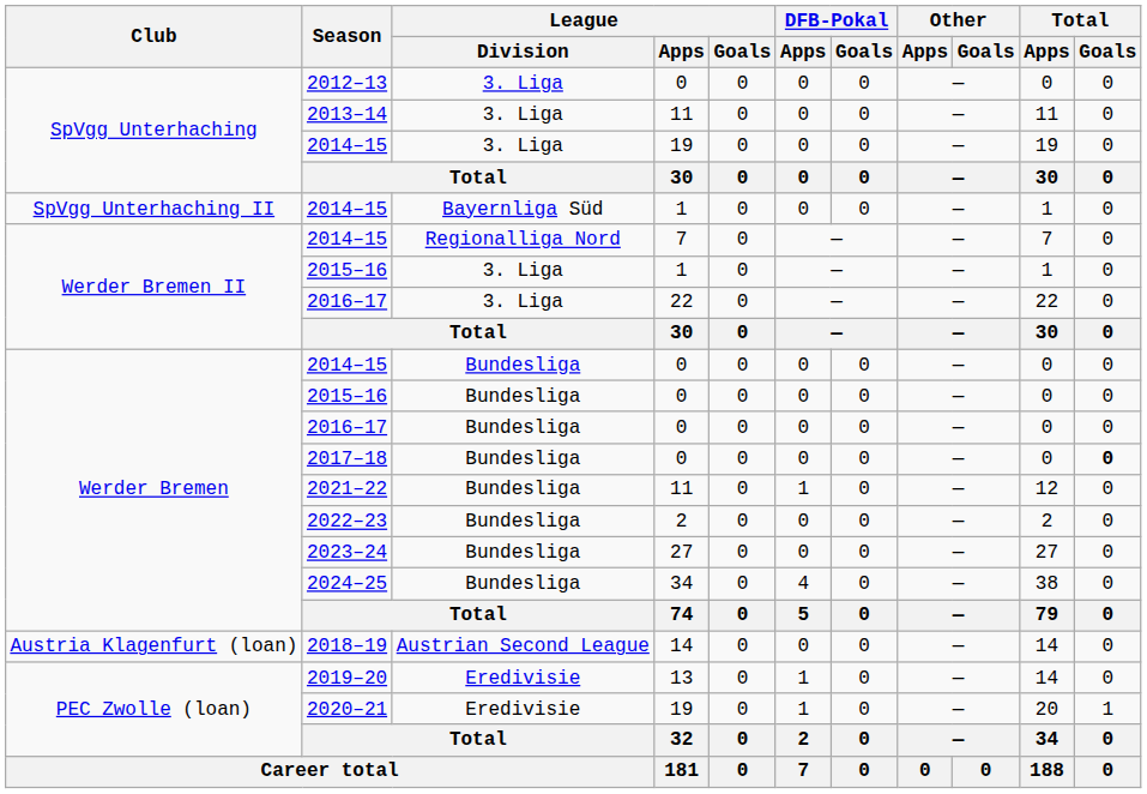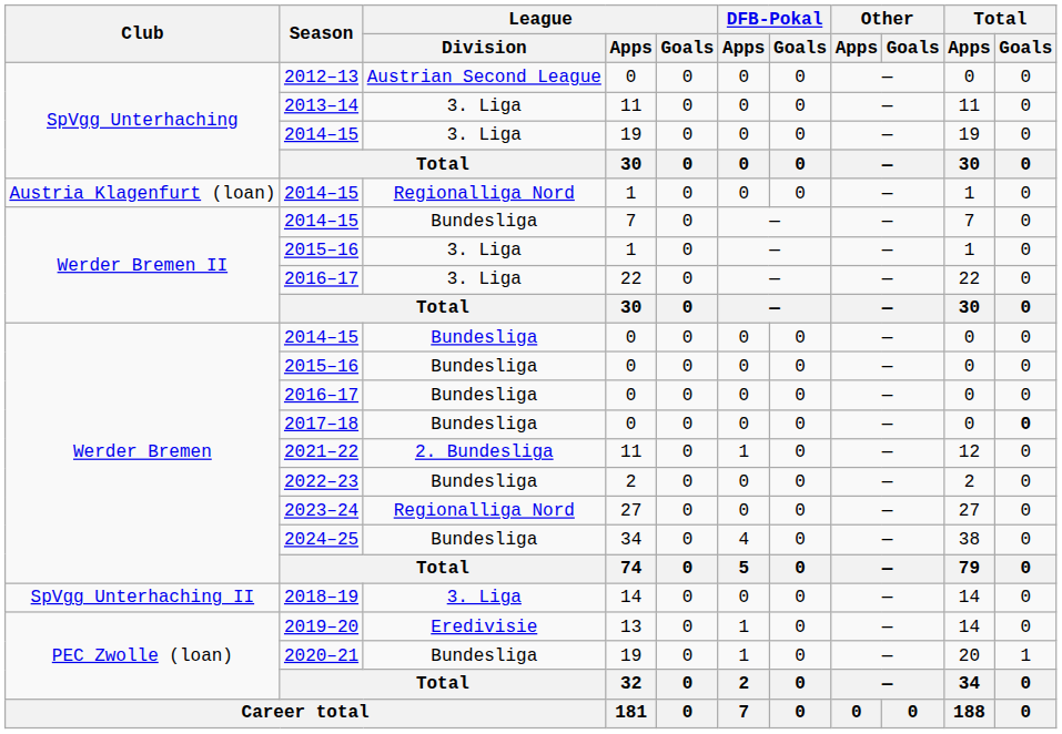2012–13 | League / Division: 3. Liga -> Austrian Second League
2014–15 / 1 | Club: SpVgg Unterhaching II -> Austria Klagenfurt (loan)
2014–15 / 1 | League / Division: Bayernliga Süd -> Regionalliga Nord
2014–15 / 7 | League / Division: Regionalliga Nord -> Bundesliga
2021–22 | League / Division: Bundesliga -> 2. Bundesliga
2023–24 | League / Division: Bundesliga -> Regionalliga Nord
2018–19 | Club: Austria Klagenfurt (loan) -> SpVgg Unterhaching II
2018–19 | League / Division: Austrian Second League -> 3. Liga
2020–21 | League / Division: Eredivisie -> Bundesliga
